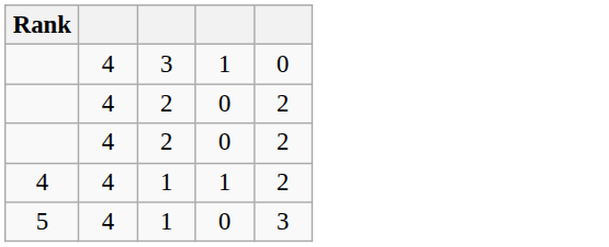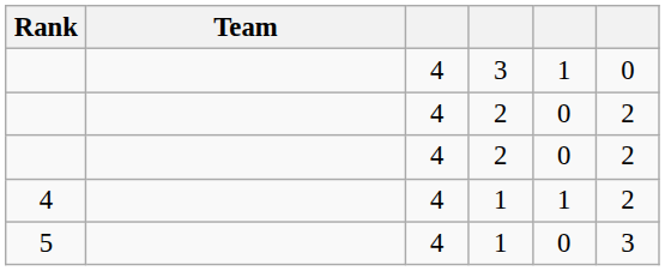+ column: Team
